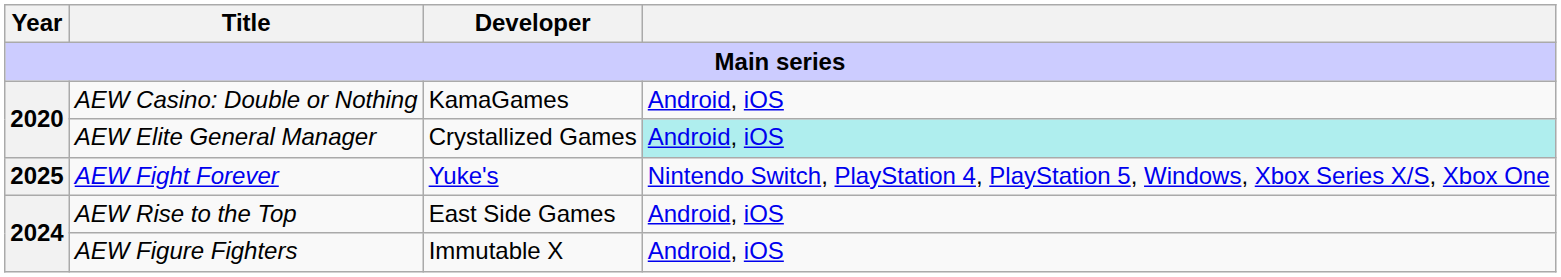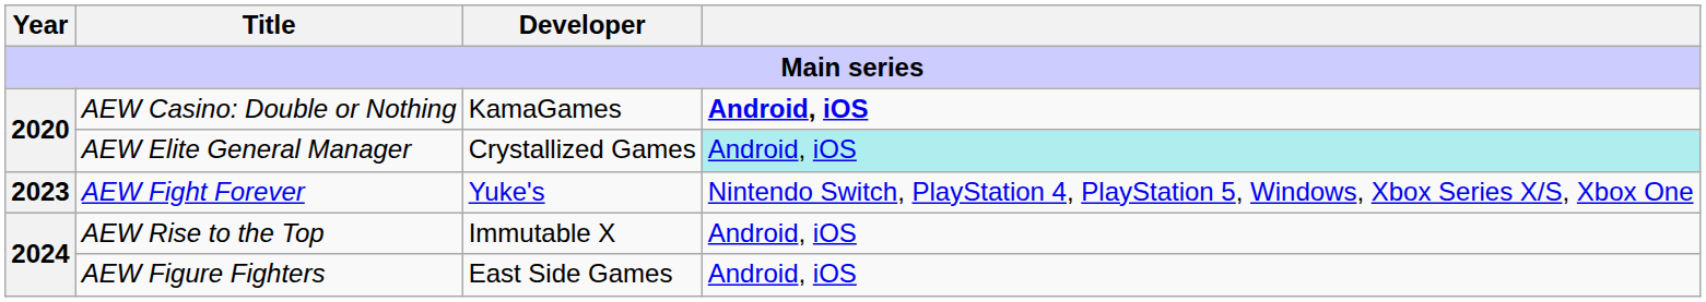AEW Casino: Double or Nothing | column 4: normal -> bold
AEW Fight Forever | Year: 2025 -> 2023
AEW Rise to the Top | Developer: East Side Games -> Immutable X
AEW Figure Fighters | Developer: Immutable X -> East Side Games
